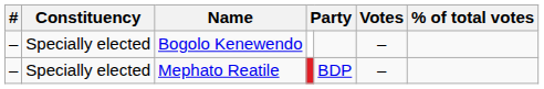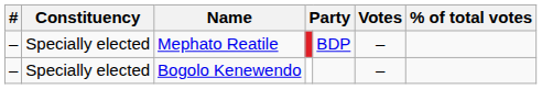rows swapped: Bogolo Kenewendo <-> Mephato Reatile
